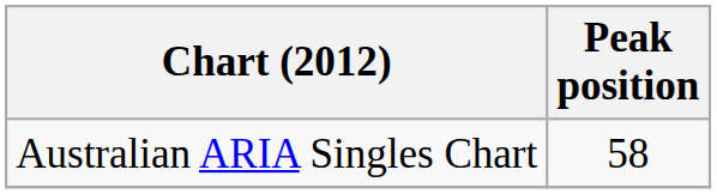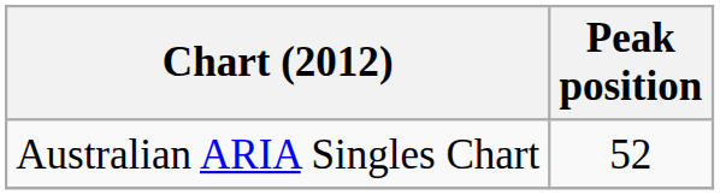Australian ARIA Singles Chart | Peak position: 58 -> 52
